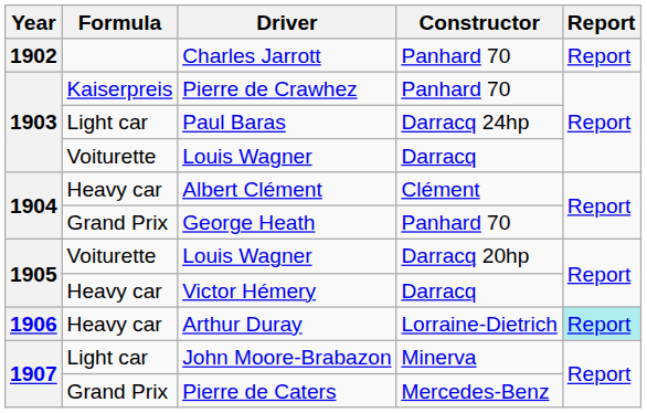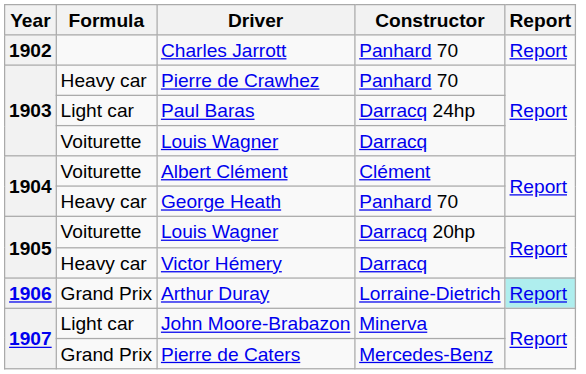Pierre de Crawhez | Formula: Kaiserpreis -> Heavy car
Albert Clément | Formula: Heavy car -> Voiturette
George Heath | Formula: Grand Prix -> Heavy car
Arthur Duray | Formula: Heavy car -> Grand Prix
